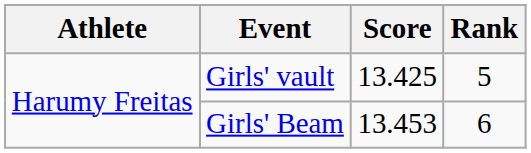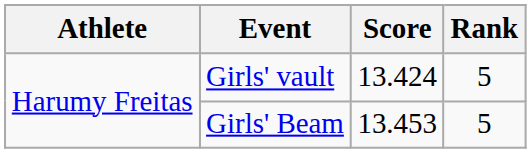Girls' vault | Score: 13.425 -> 13.424
Girls' Beam | Rank: 6 -> 5
